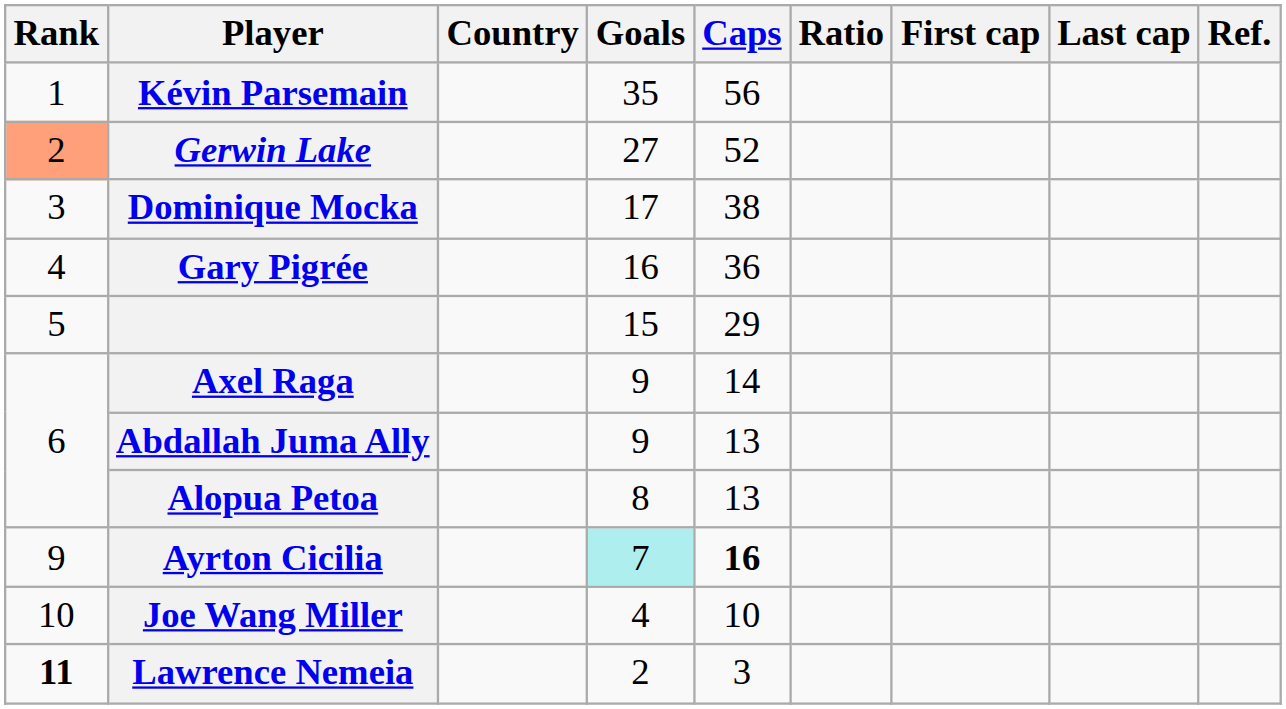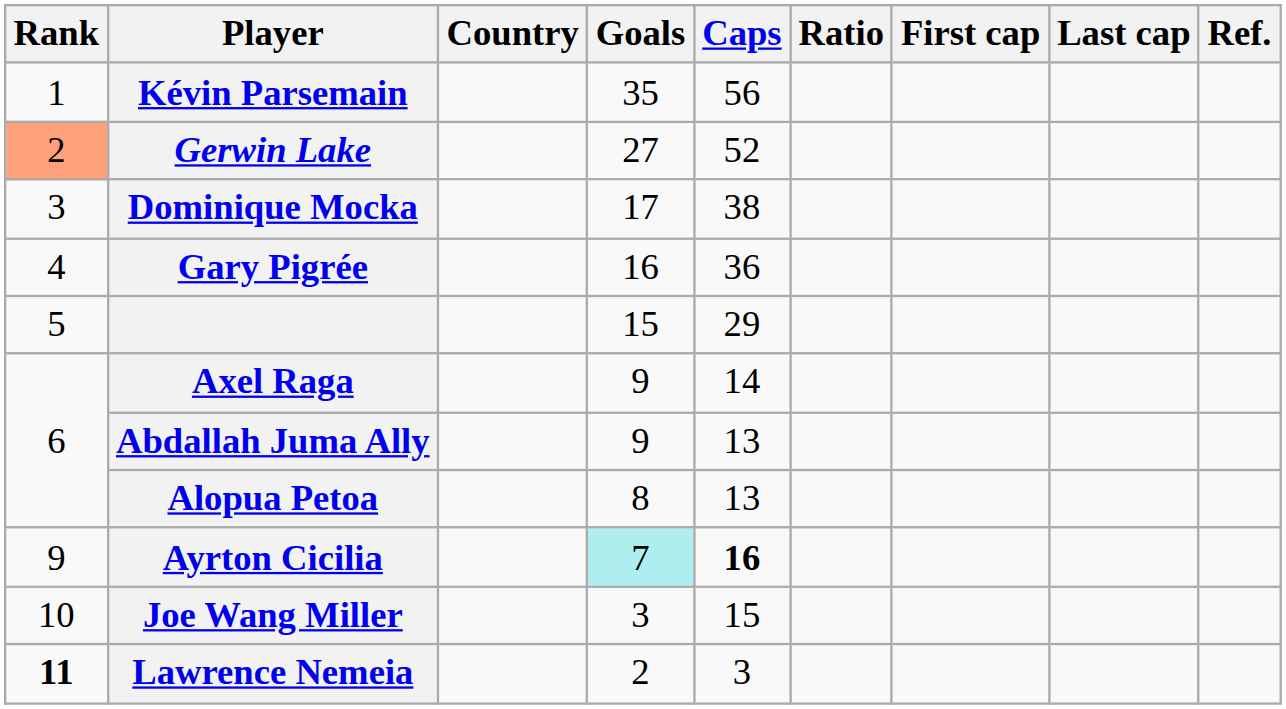Joe Wang Miller | Goals: 4 -> 3
Joe Wang Miller | Caps: 10 -> 15
